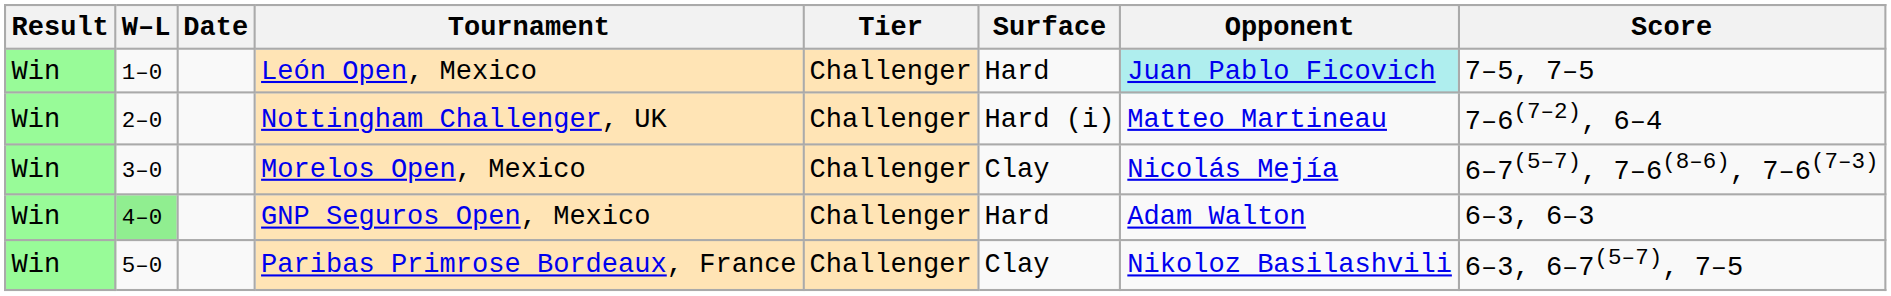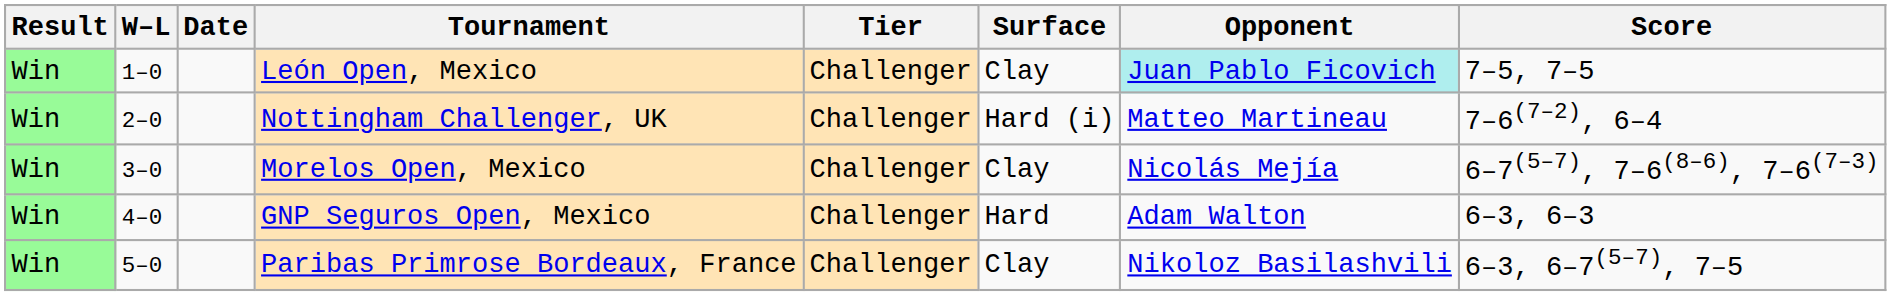León Open, Mexico | Surface: Hard -> Clay
GNP Seguros Open, Mexico | W–L: lightgreen background -> no background
